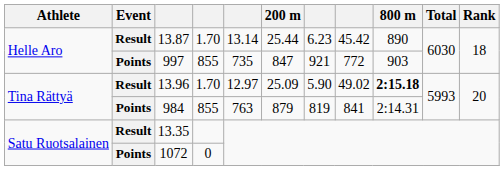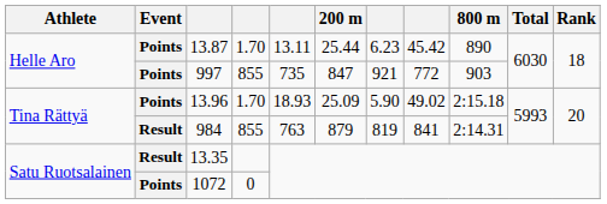13.87 | Event: Result -> Points
13.87 | column 5: 13.14 -> 13.11
13.96 | Event: Result -> Points
13.96 | column 5: 12.97 -> 18.93
13.96 | 800 m: bold -> normal
984 | Event: Points -> Result
